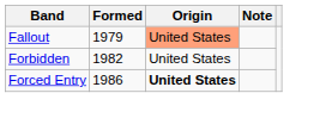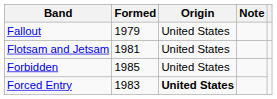Fallout | Origin: lightsalmon background -> no background
+ row: Flotsam and Jetsam | 1981 | United States
Forbidden | Formed: 1982 -> 1985
Forced Entry | Formed: 1986 -> 1983
